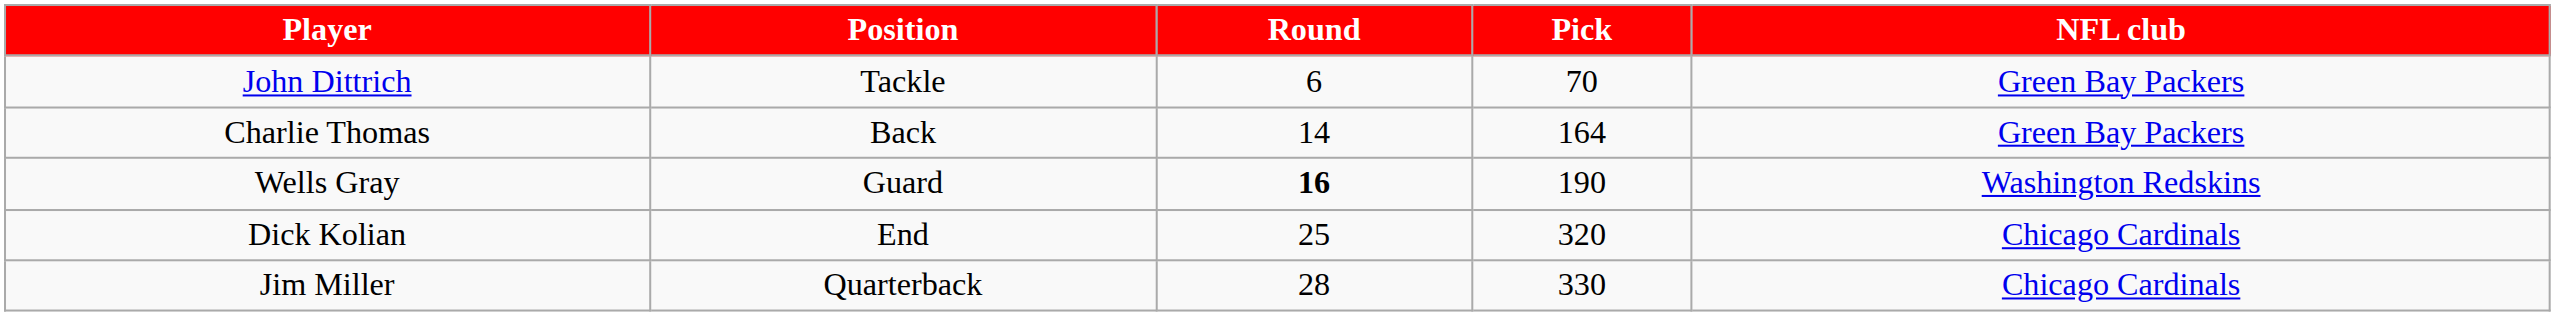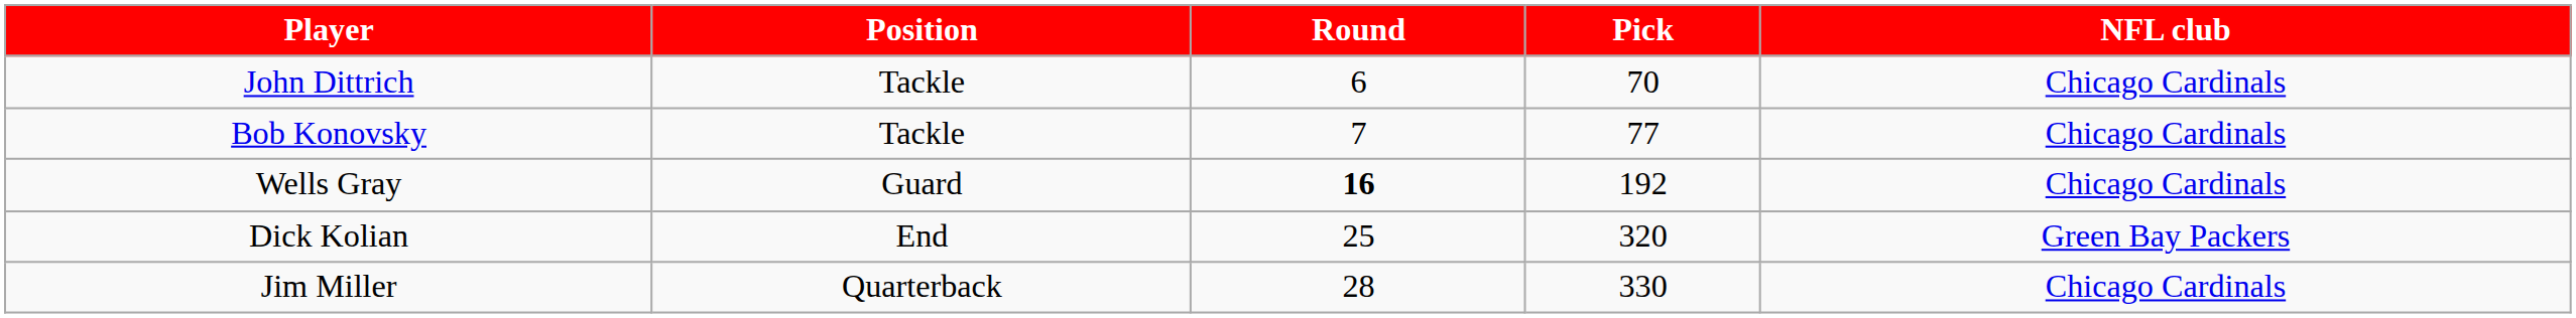John Dittrich | NFL club: Green Bay Packers -> Chicago Cardinals
+ row: Bob Konovsky | Tackle | 7 | 77 | Chicago Cardinals
- row: Charlie Thomas | Back | 14 | 164 | Green Bay Packers
Wells Gray | Pick: 190 -> 192
Wells Gray | NFL club: Washington Redskins -> Chicago Cardinals
Dick Kolian | NFL club: Chicago Cardinals -> Green Bay Packers
